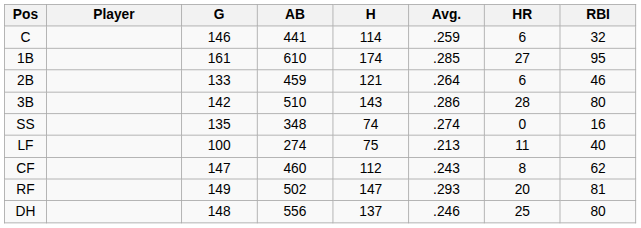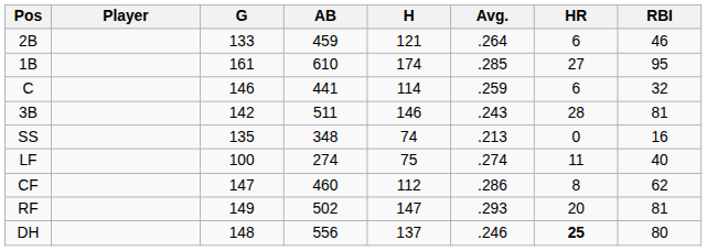rows swapped: C <-> 2B
3B | AB: 510 -> 511
3B | H: 143 -> 146
3B | Avg.: .286 -> .243
3B | RBI: 80 -> 81
SS | Avg.: .274 -> .213
LF | Avg.: .213 -> .274
CF | Avg.: .243 -> .286
DH | HR: normal -> bold
